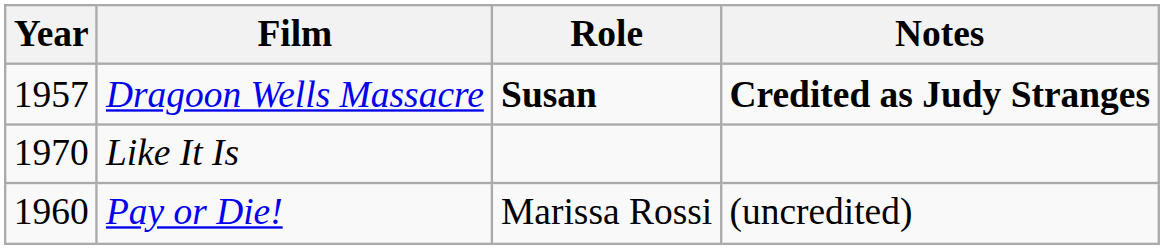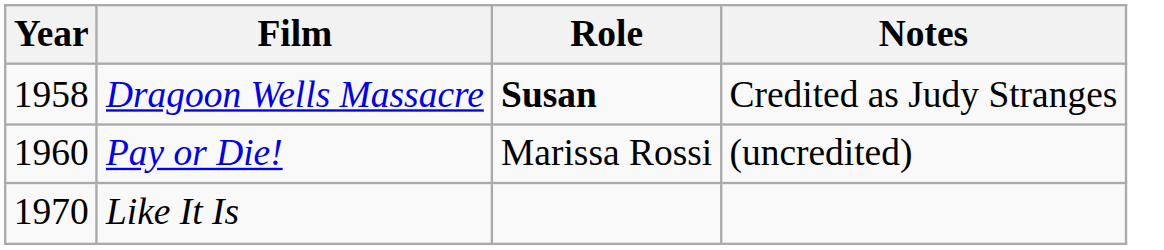Dragoon Wells Massacre | Year: 1957 -> 1958
Dragoon Wells Massacre | Notes: bold -> normal
rows swapped: Pay or Die! <-> Like It Is
